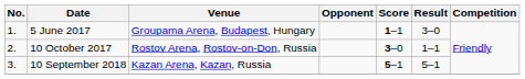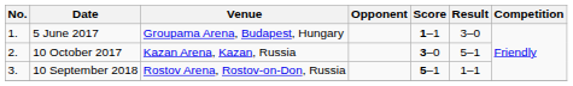10 October 2017 | Venue: Rostov Arena, Rostov-on-Don, Russia -> Kazan Arena, Kazan, Russia
10 October 2017 | Result: 1–1 -> 5–1
10 September 2018 | Venue: Kazan Arena, Kazan, Russia -> Rostov Arena, Rostov-on-Don, Russia
10 September 2018 | Result: 5–1 -> 1–1
